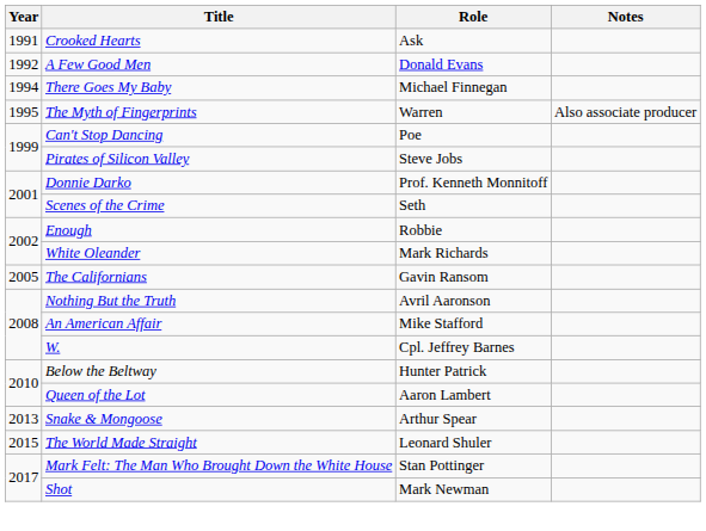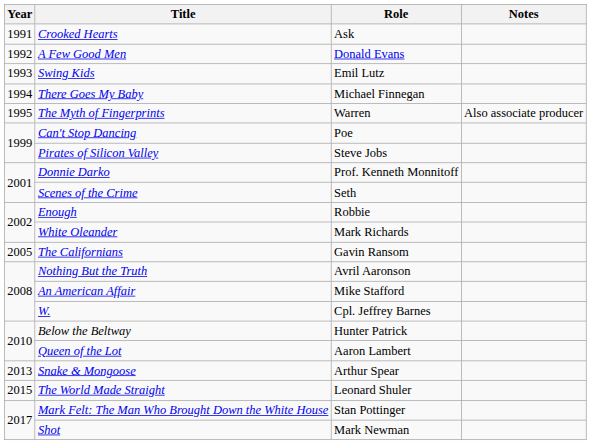+ row: 1993 | Swing Kids | Emil Lutz
